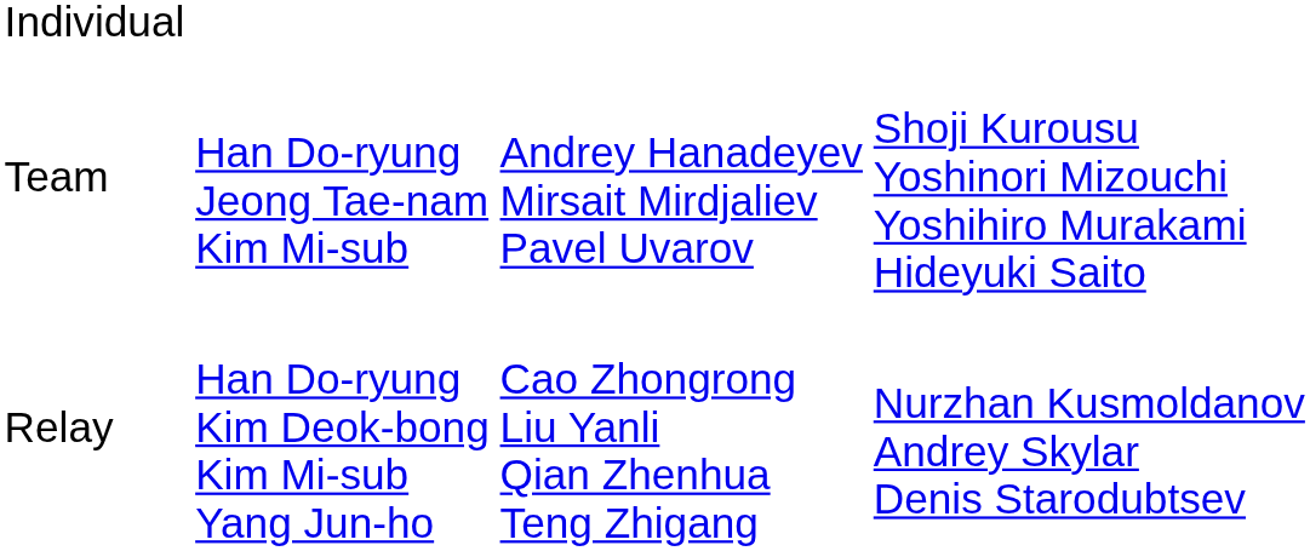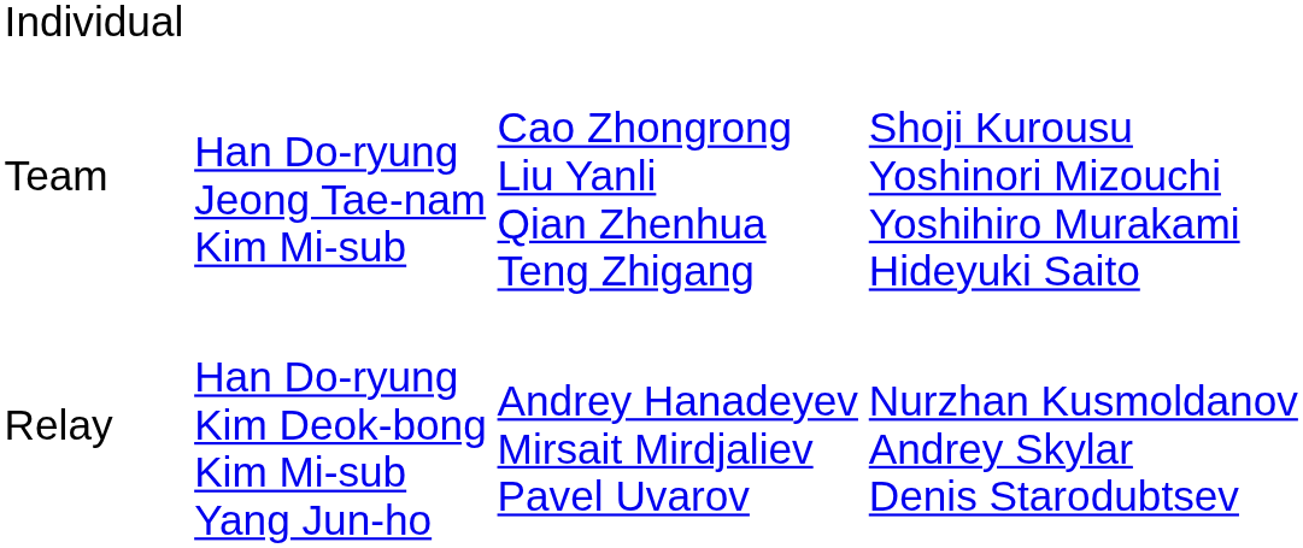Team | column 3: Andrey Hanadeyev Mirsait Mirdjaliev Pavel Uvarov -> Cao Zhongrong Liu Yanli Qian Zhenhua Teng Zhigang
Relay | column 3: Cao Zhongrong Liu Yanli Qian Zhenhua Teng Zhigang -> Andrey Hanadeyev Mirsait Mirdjaliev Pavel Uvarov
